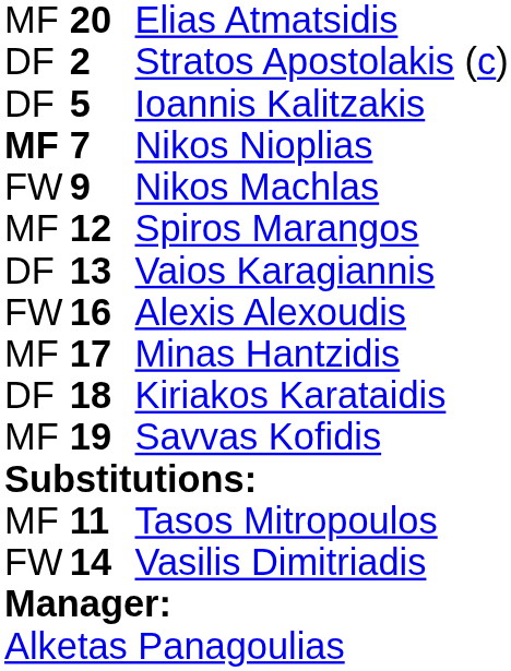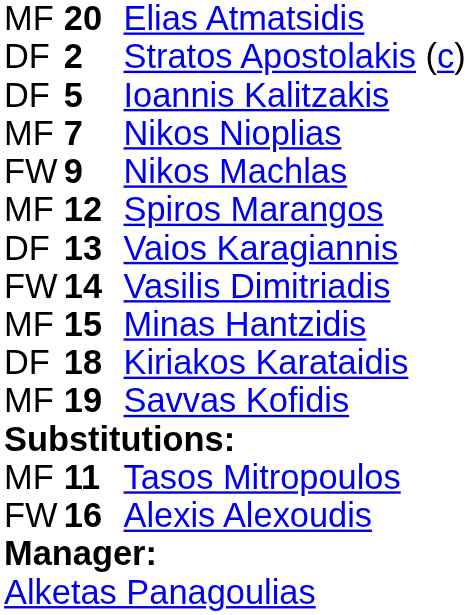Nikos Nioplias | column 1: bold -> normal
rows swapped: Alexis Alexoudis <-> Vasilis Dimitriadis
Minas Hantzidis | column 2: 17 -> 15
